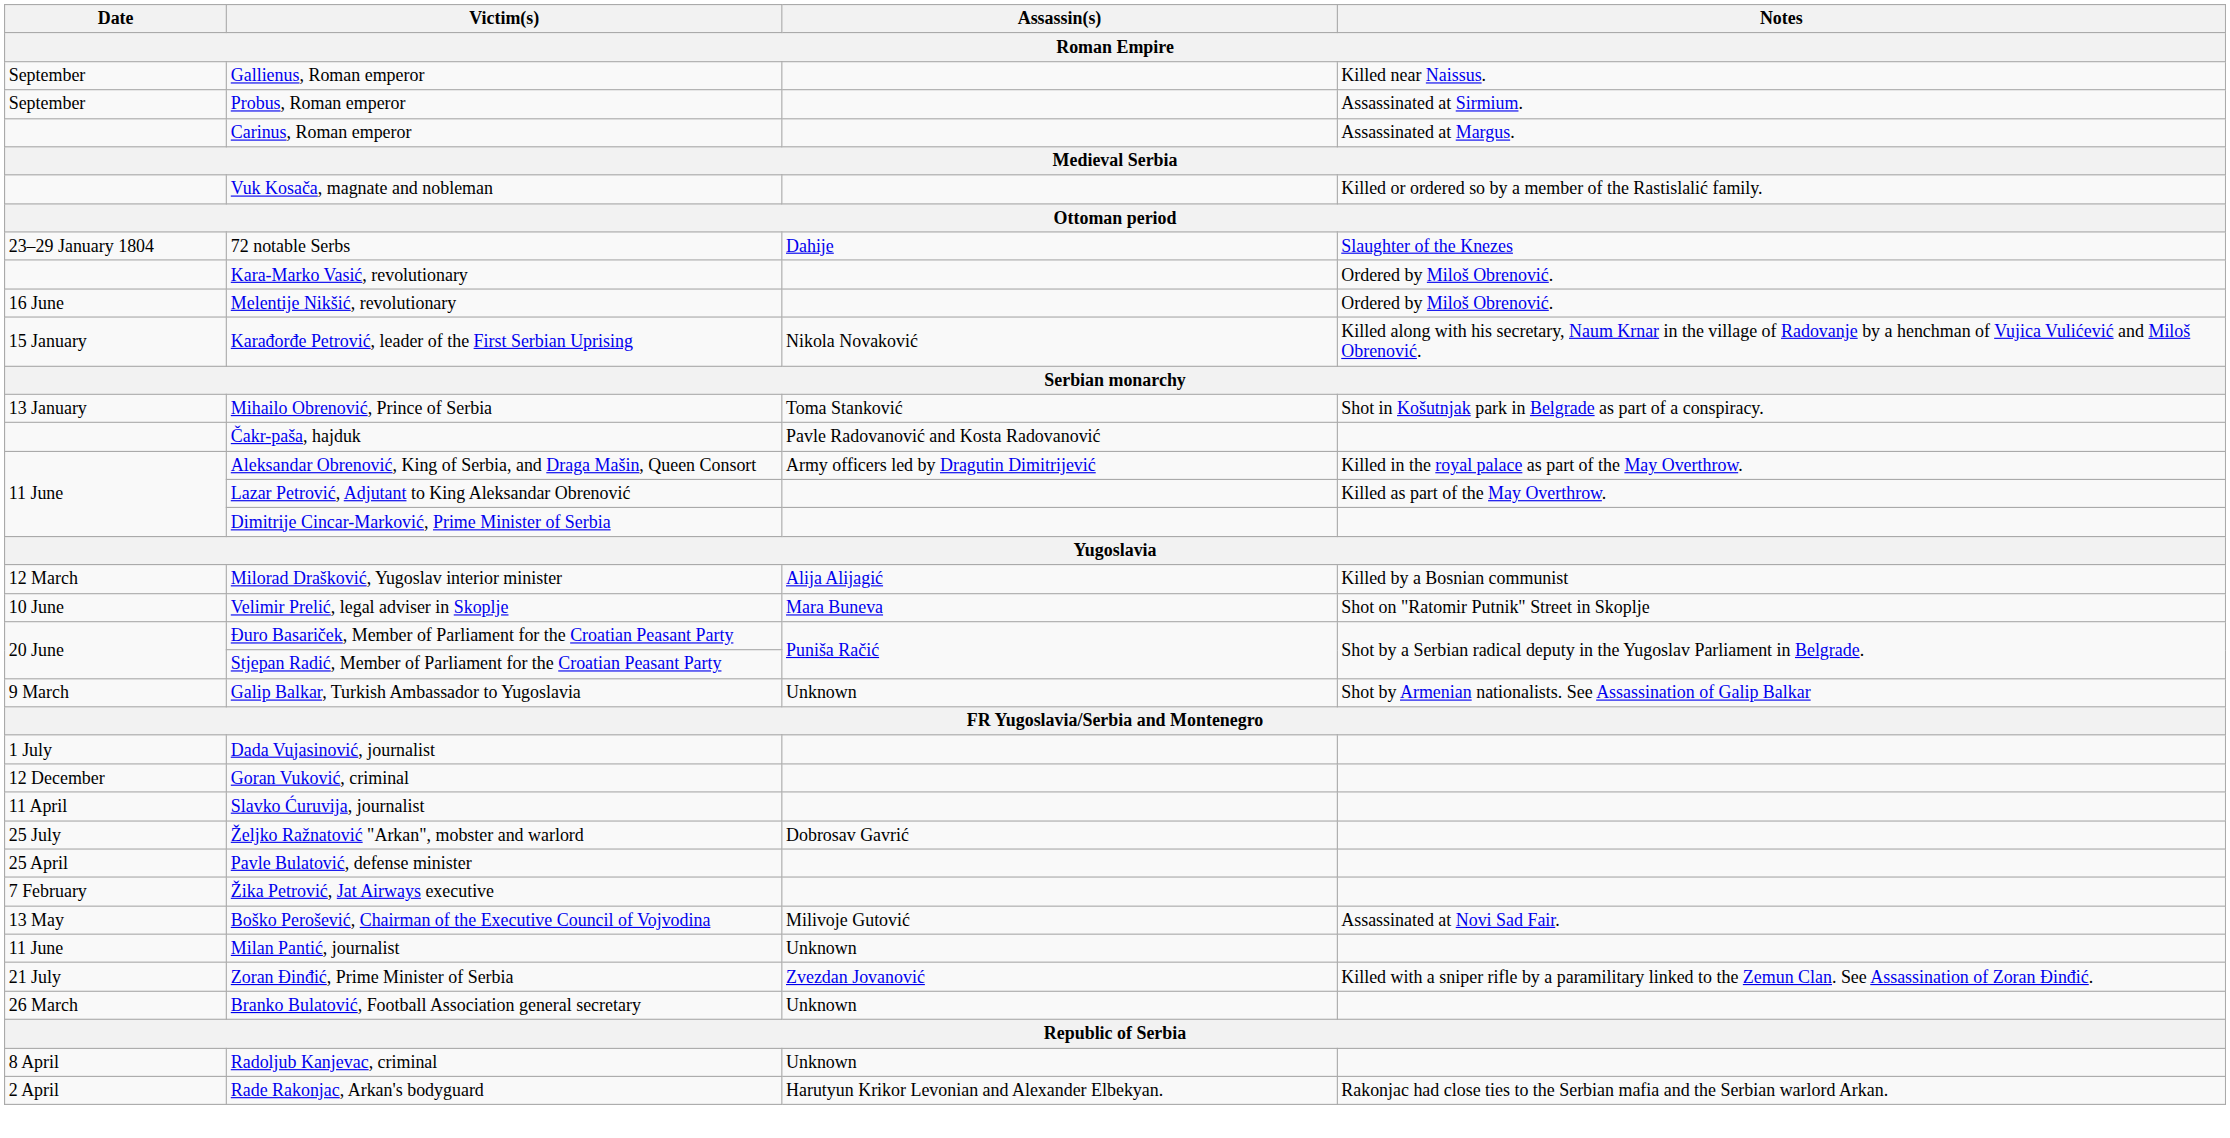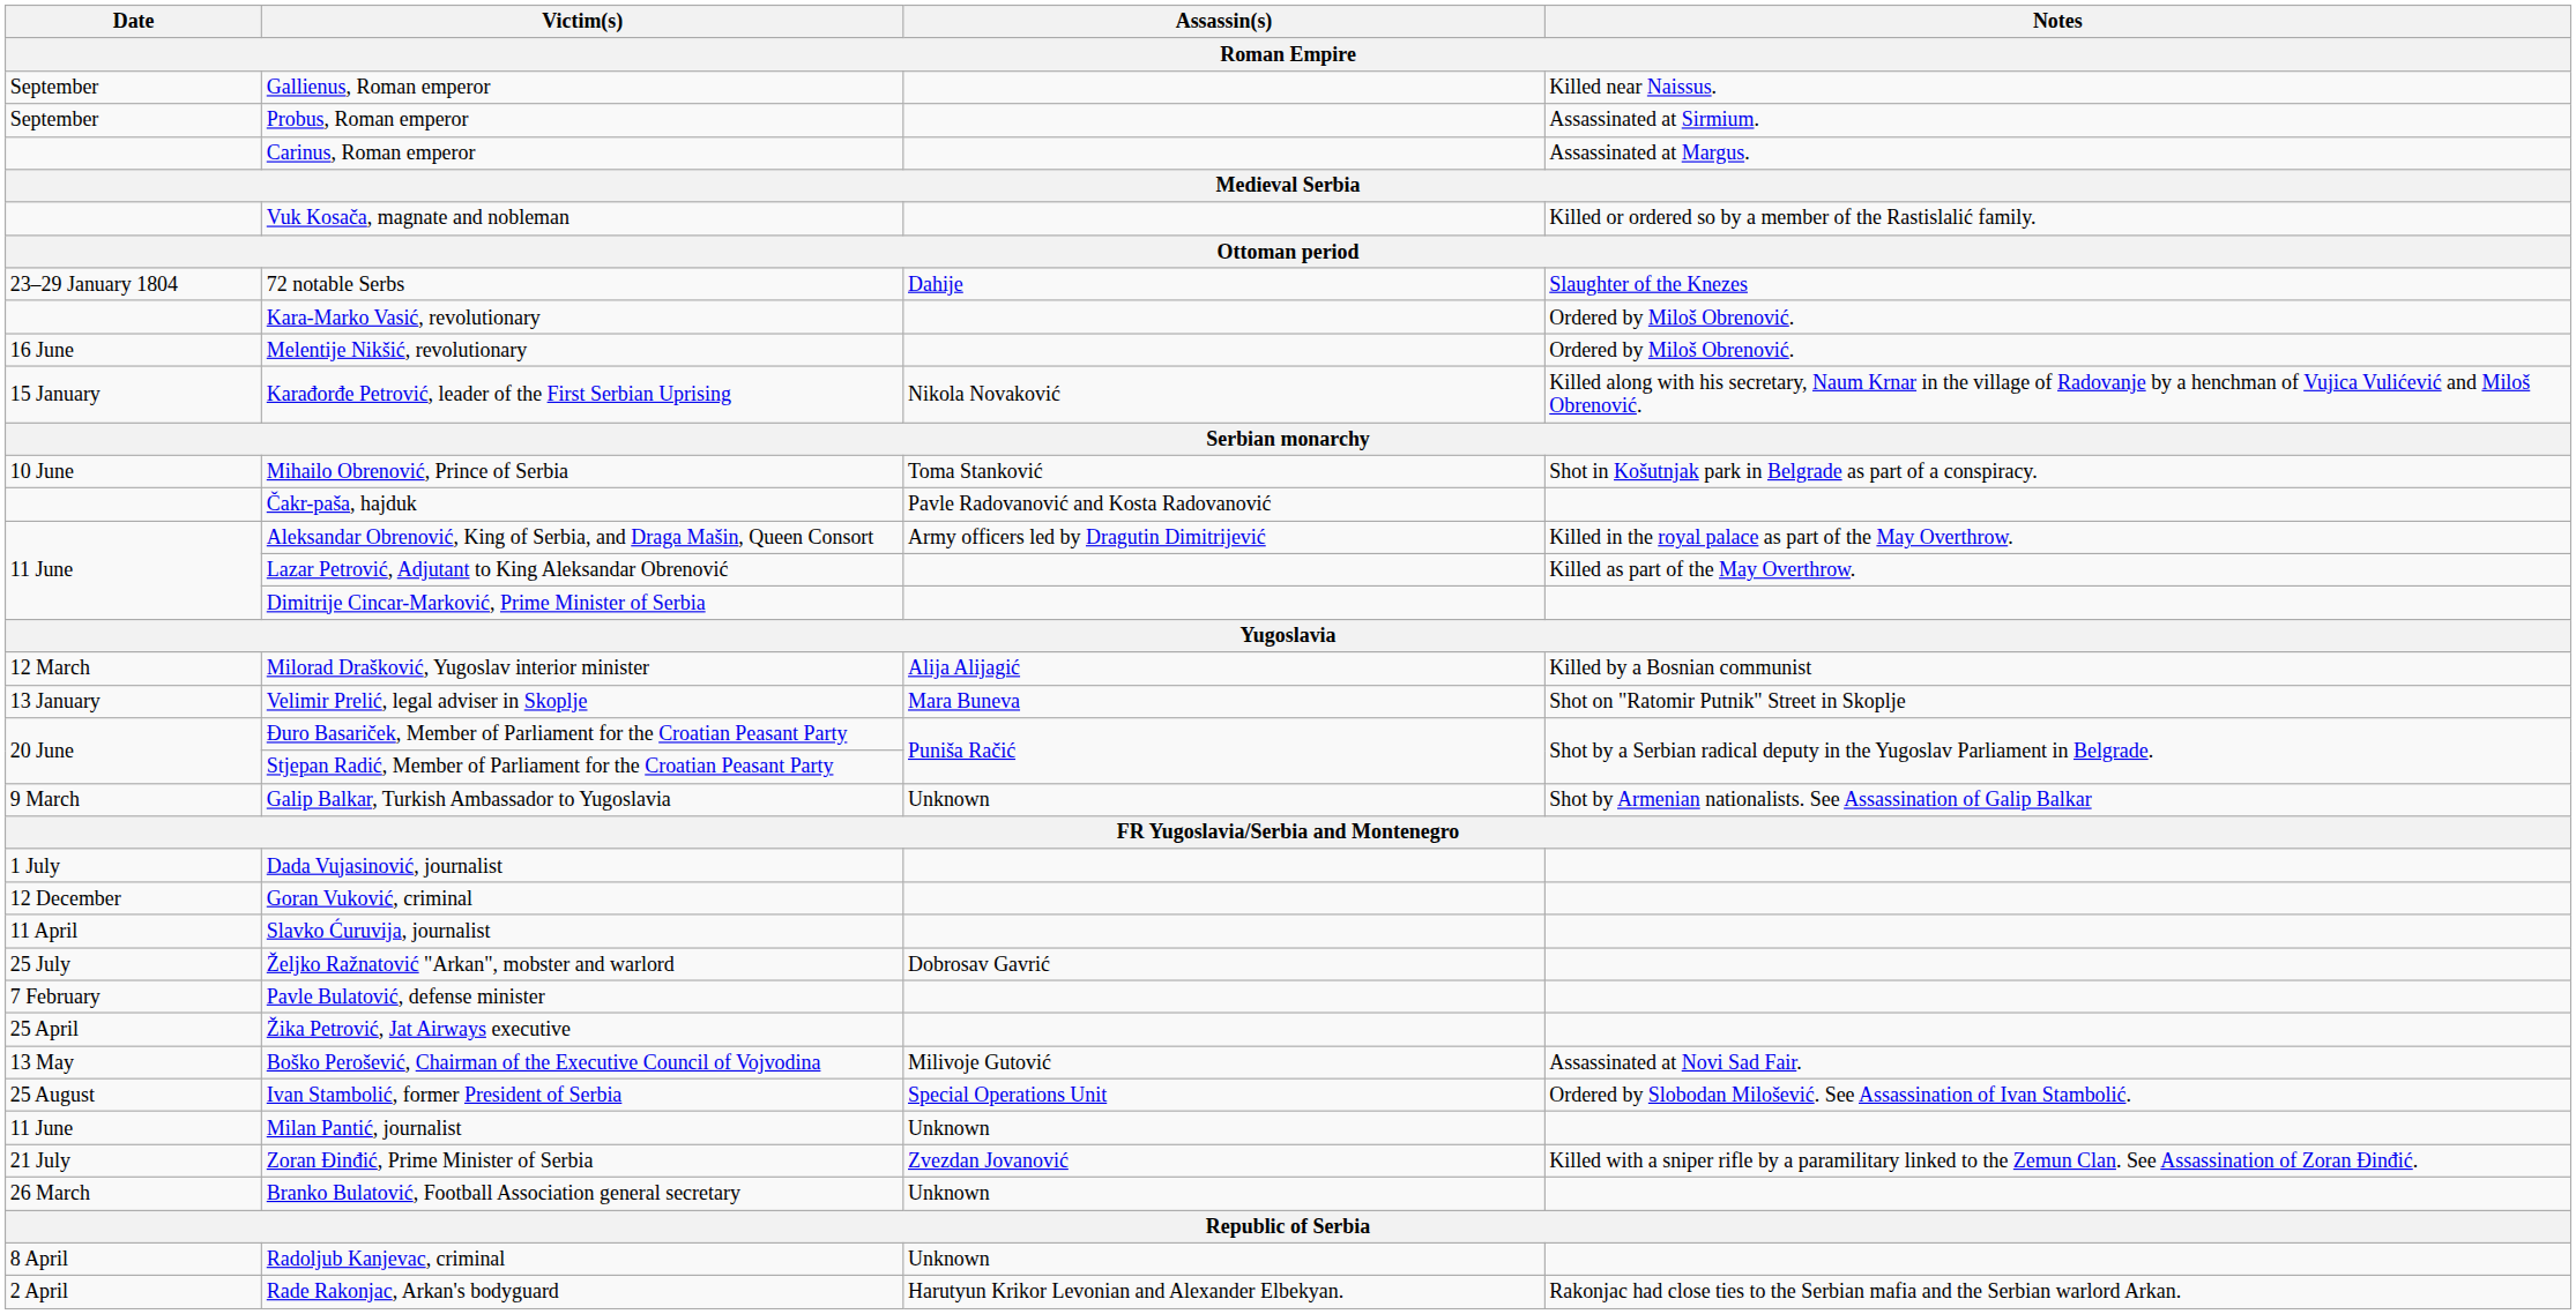Mihailo Obrenović, Prince of Serbia | Date: 13 January -> 10 June
Velimir Prelić, legal adviser in Skoplje | Date: 10 June -> 13 January
Pavle Bulatović, defense minister | Date: 25 April -> 7 February
Žika Petrović, Jat Airways executive | Date: 7 February -> 25 April
+ row: 25 August | Ivan Stambolić, former President of Serbia | Special Operations Unit | Ordered by Slobodan Milošević. See Assassination of Ivan Stambolić.
